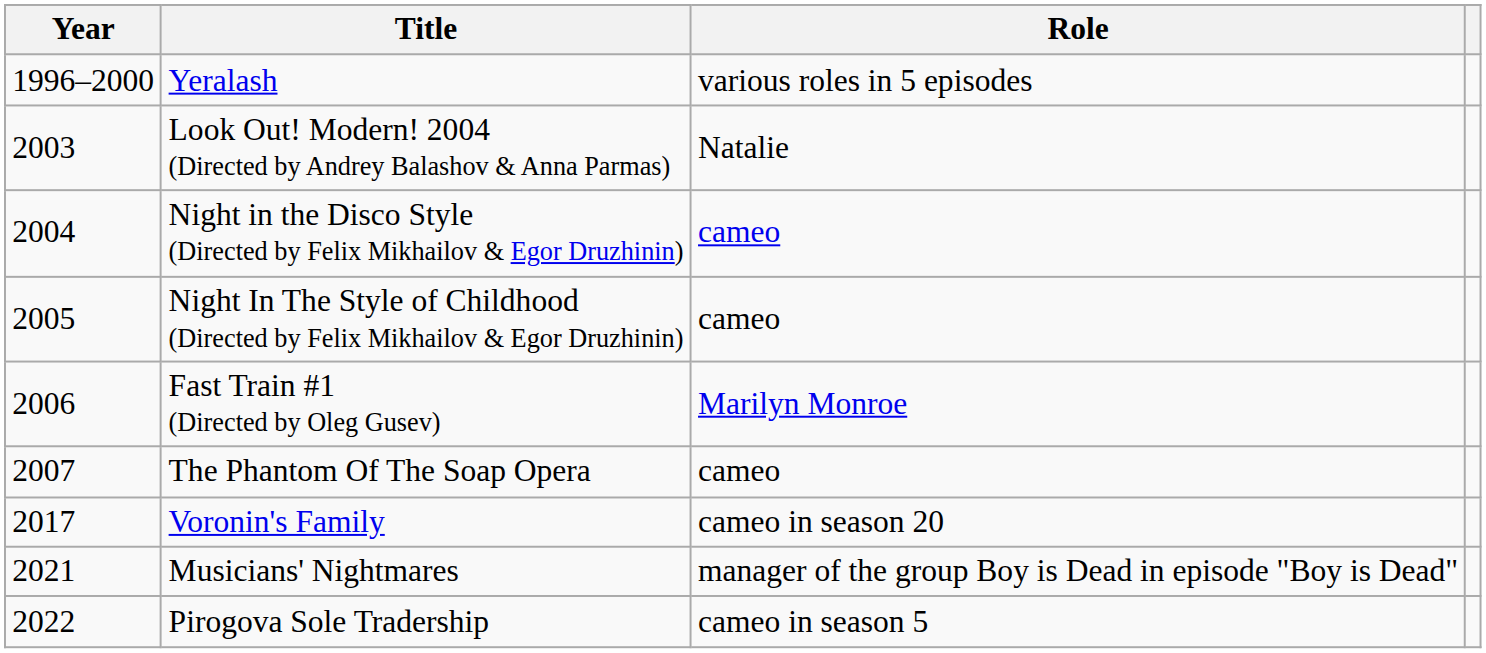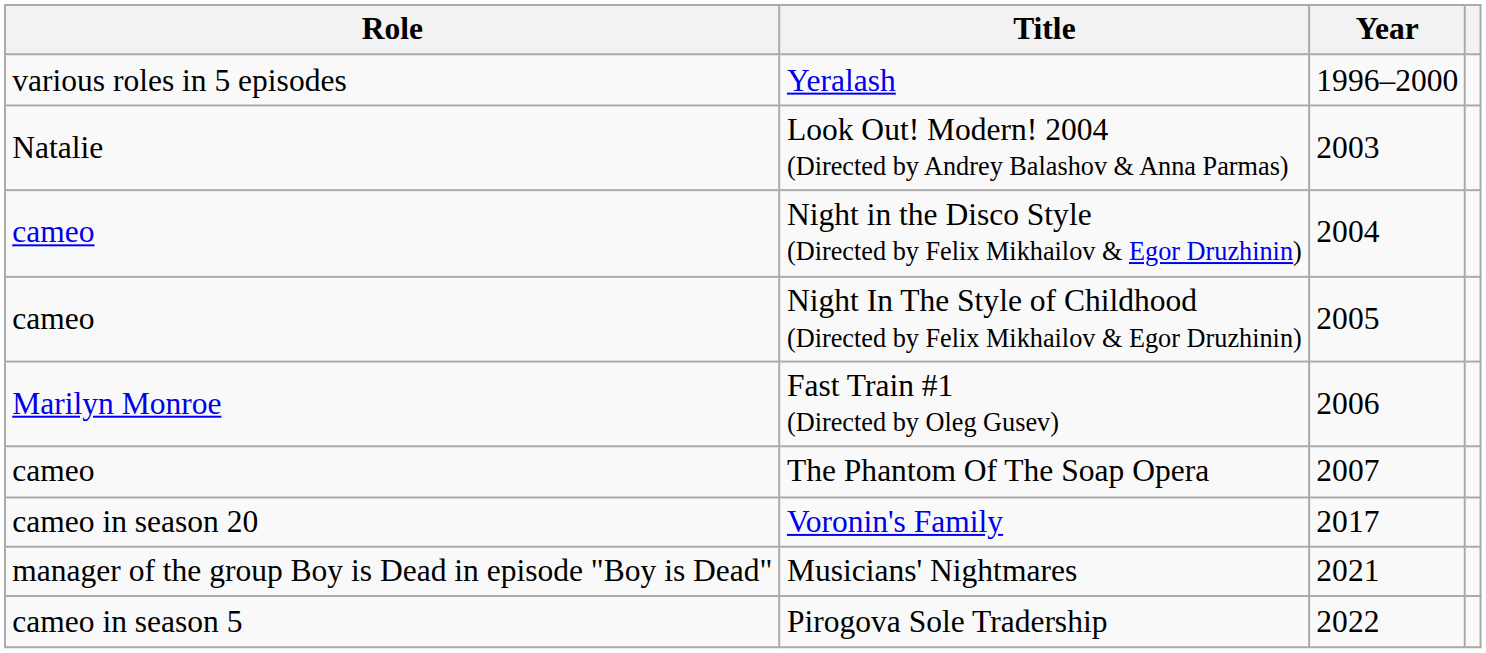columns swapped: Year <-> Role
